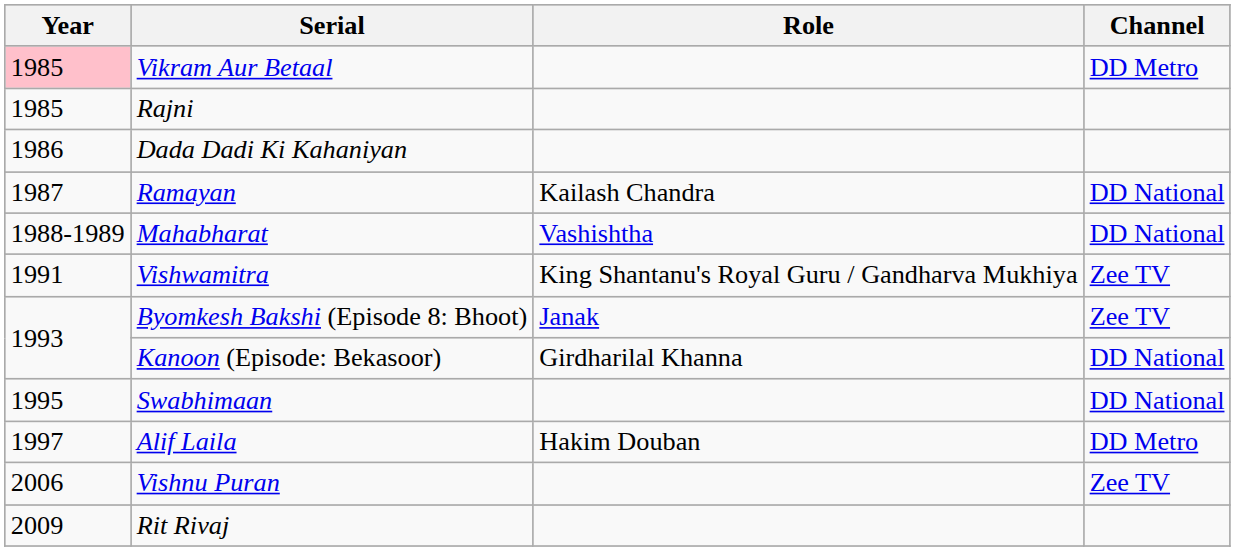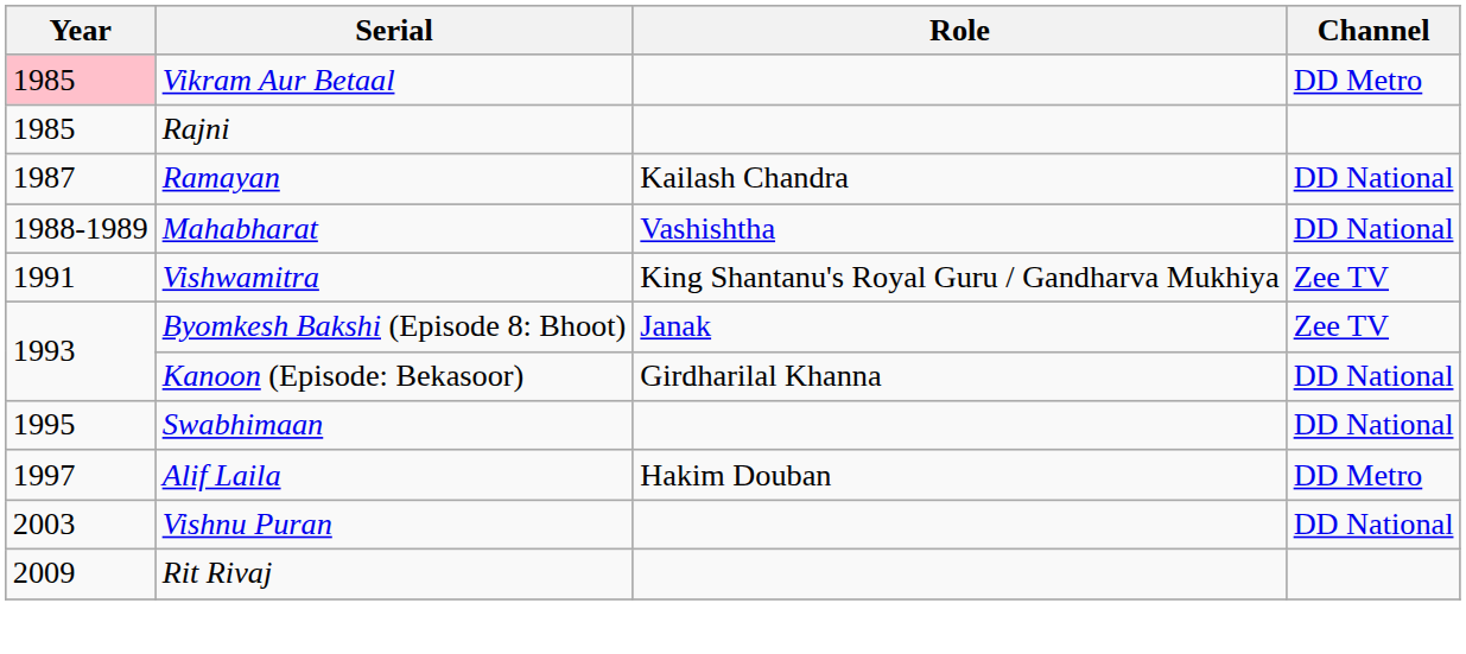- row: 1986 | Dada Dadi Ki Kahaniyan
Vishnu Puran | Year: 2006 -> 2003
Vishnu Puran | Channel: Zee TV -> DD National
